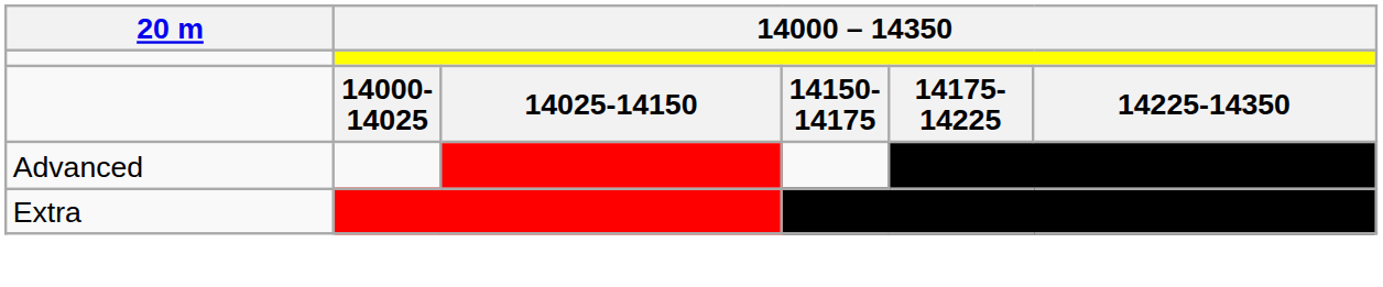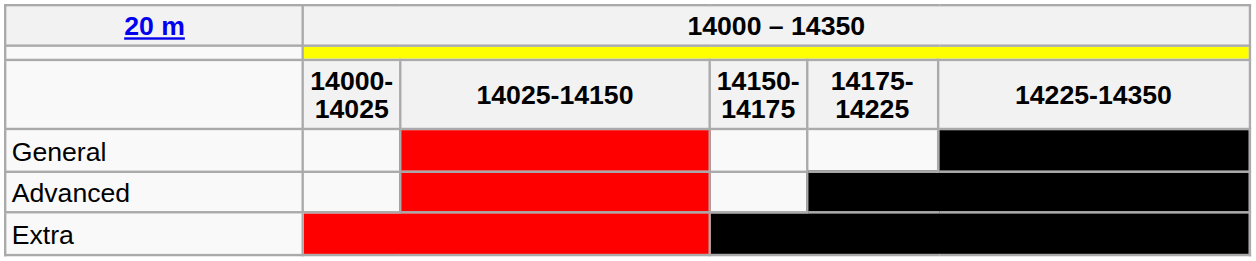+ row: General
